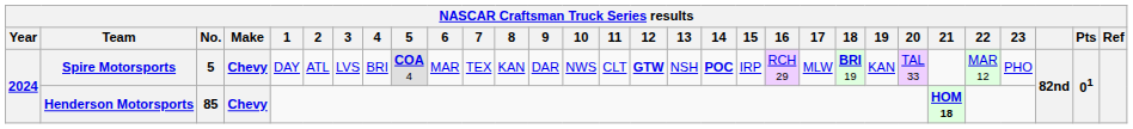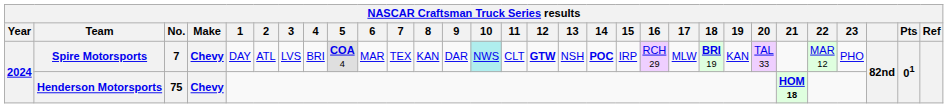Spire Motorsports | No.: 5 -> 7
Spire Motorsports | 10: no background -> paleturquoise background
Henderson Motorsports | No.: 85 -> 75
